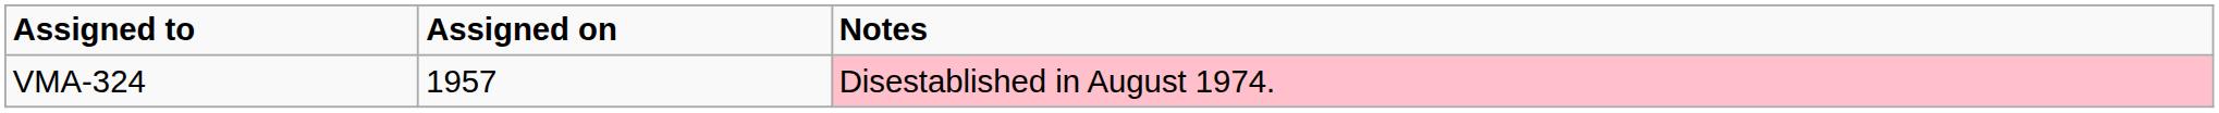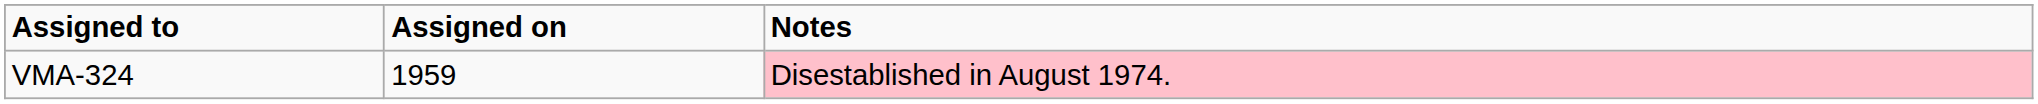VMA-324 | Assigned on: 1957 -> 1959
